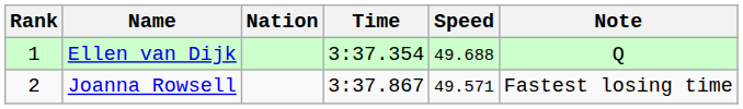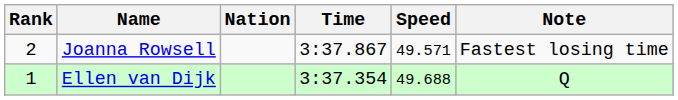rows swapped: Ellen van Dijk <-> Joanna Rowsell
